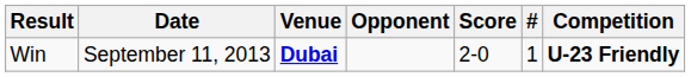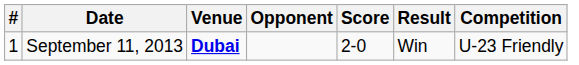columns swapped: # <-> Result
September 11, 2013 | Competition: bold -> normal
